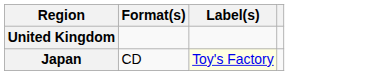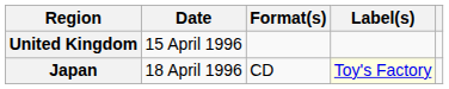+ column: Date | 15 April 1996 | 18 April 1996
